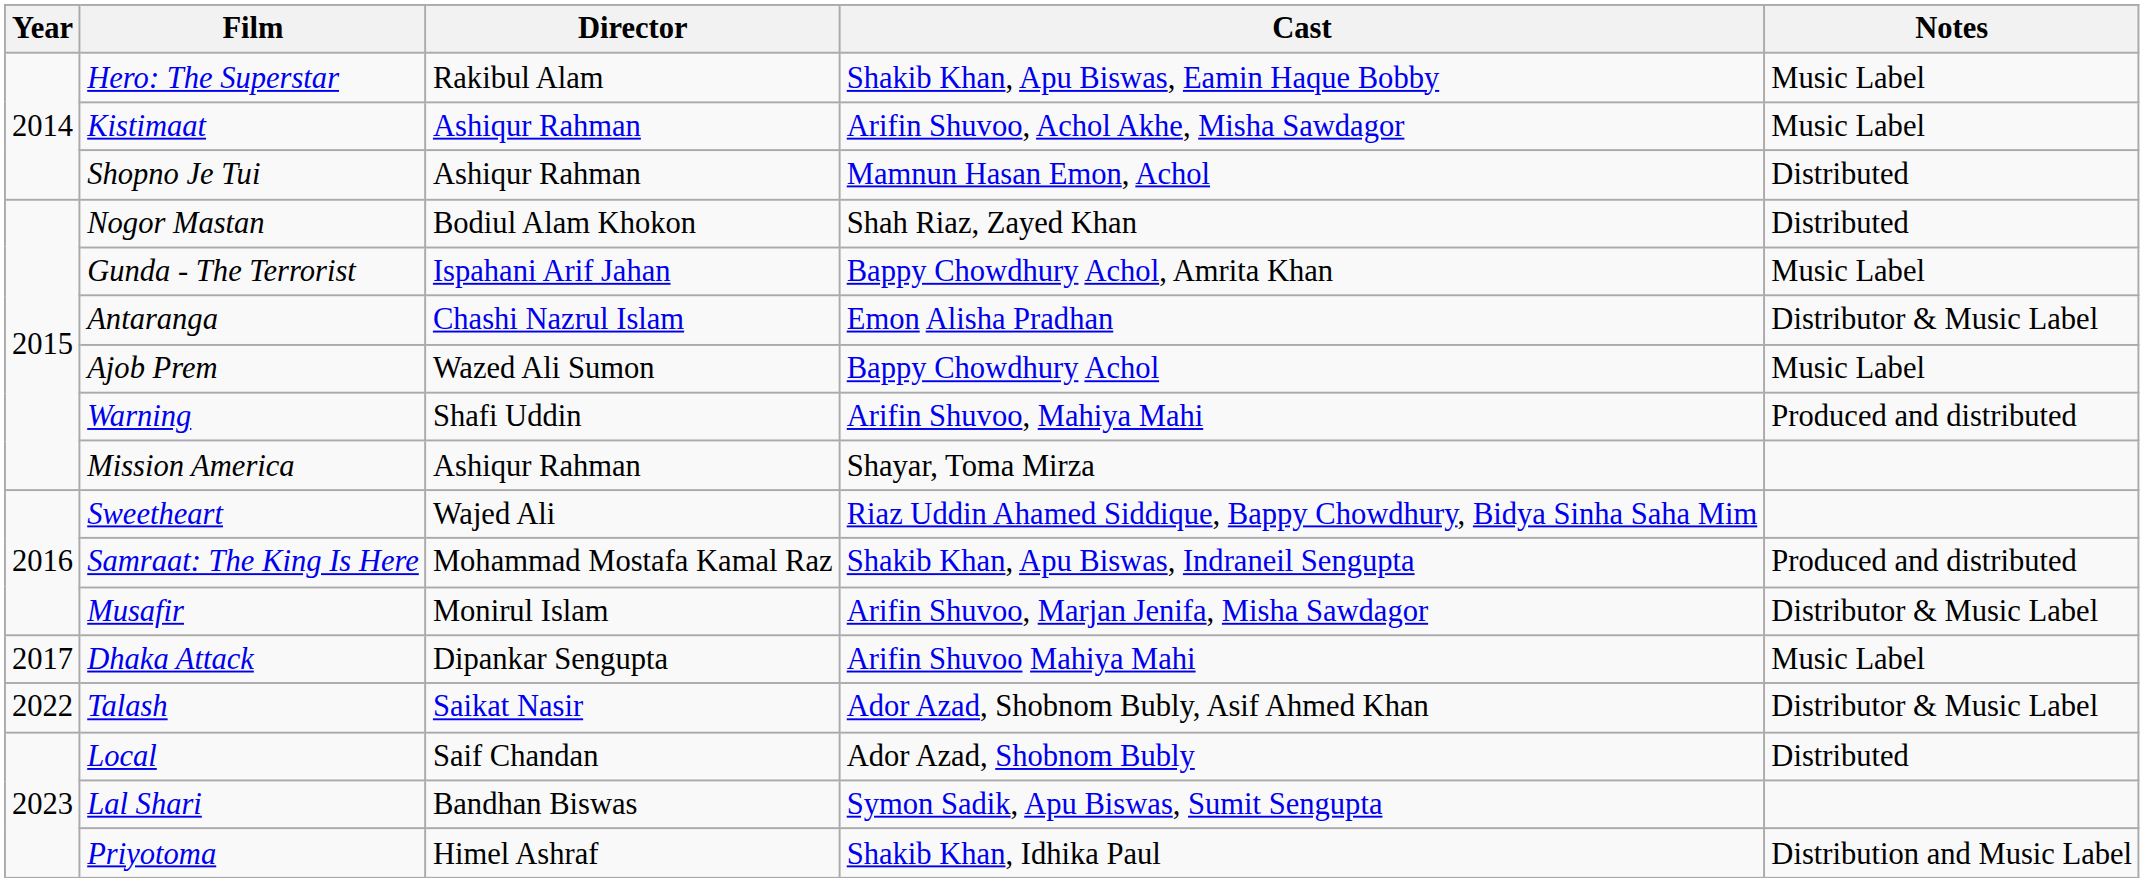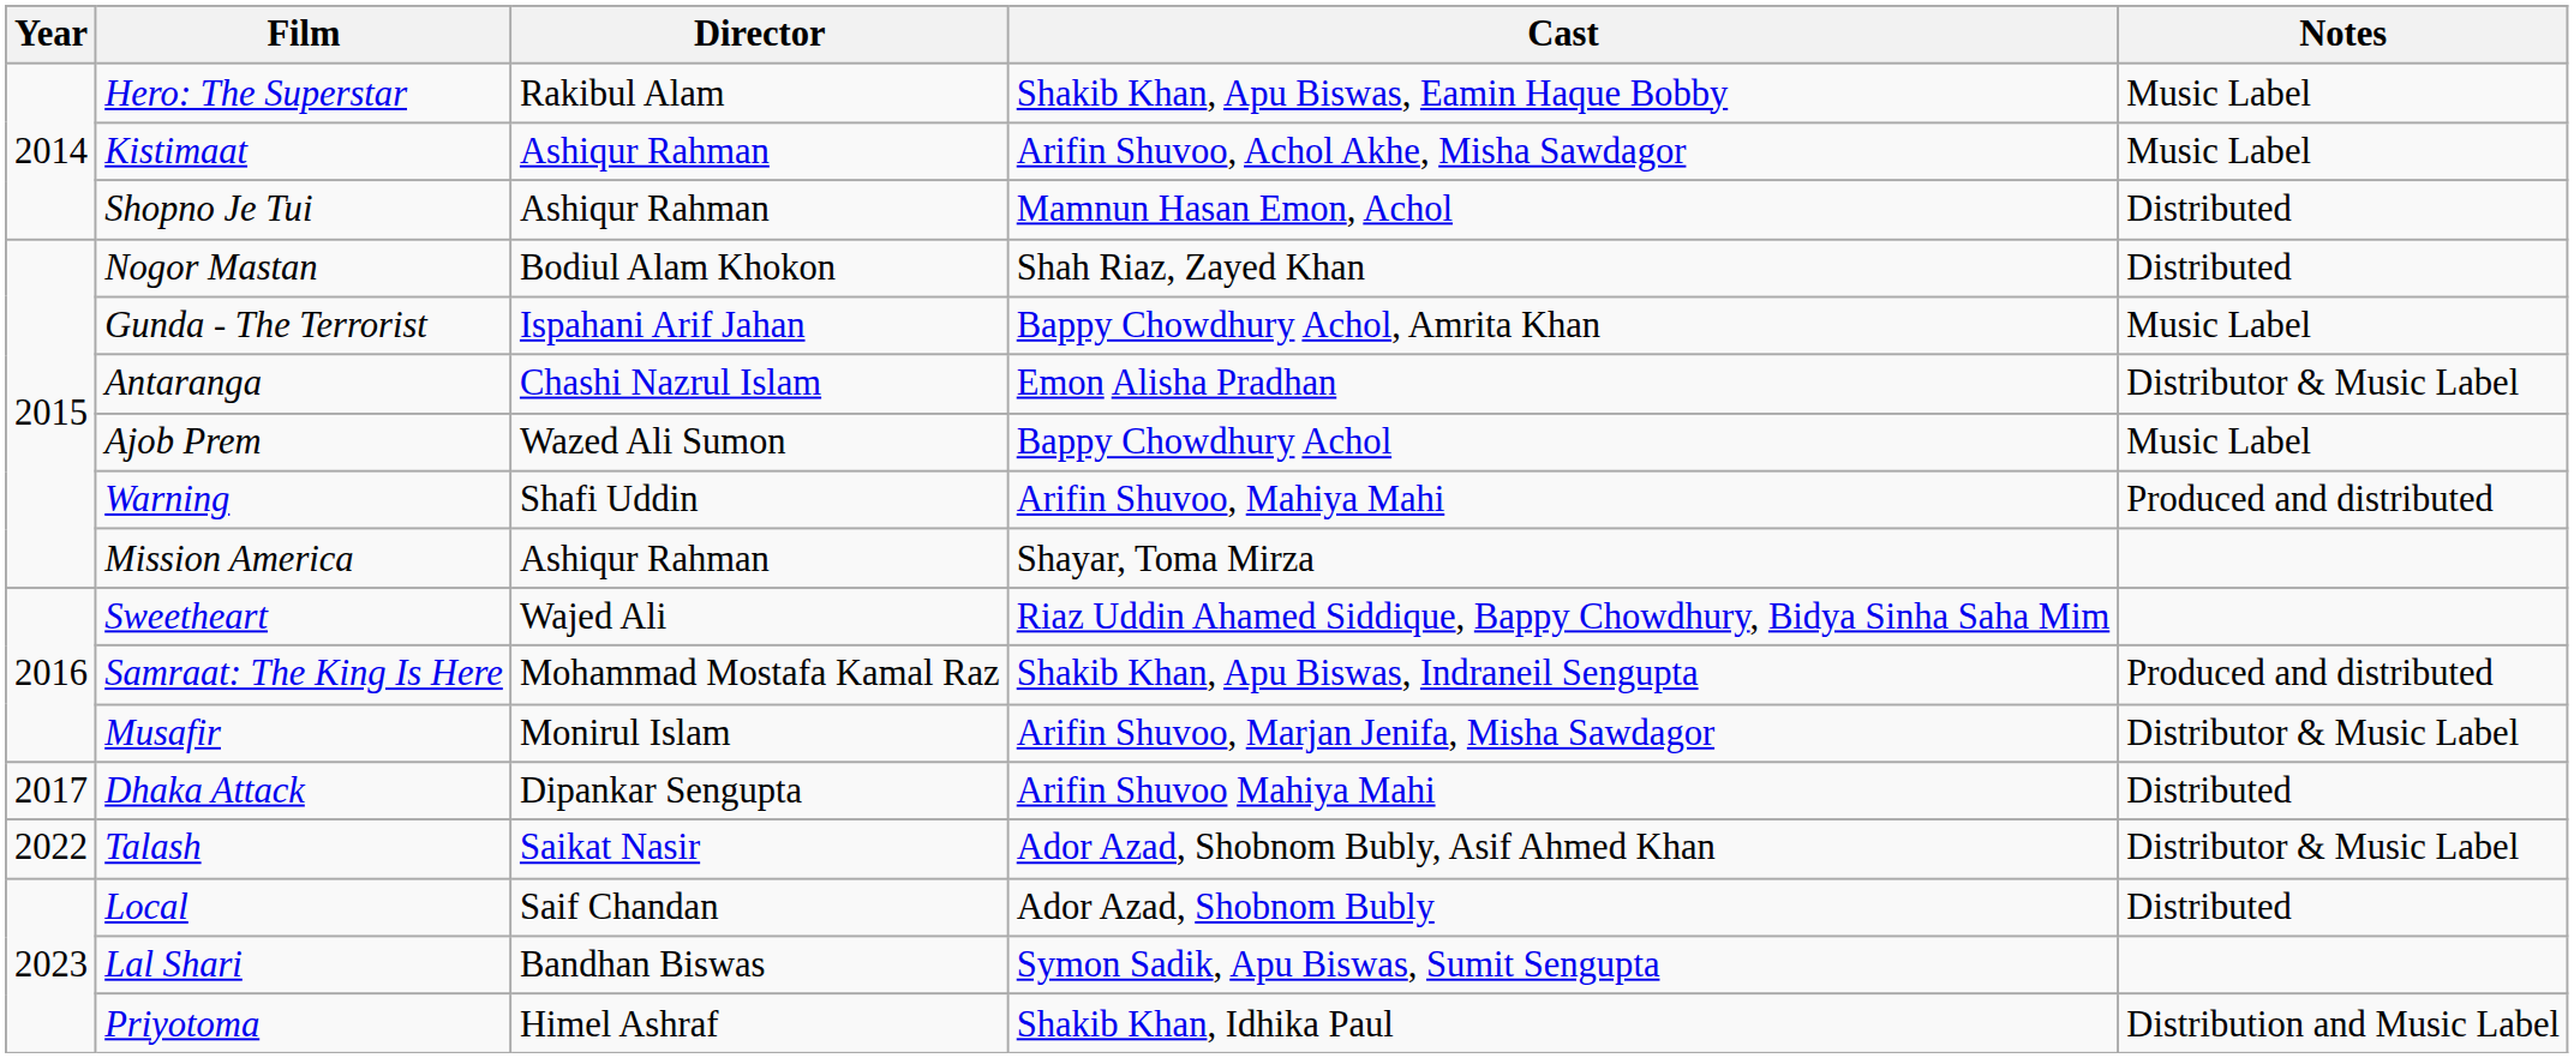Dhaka Attack | Notes: Music Label -> Distributed
